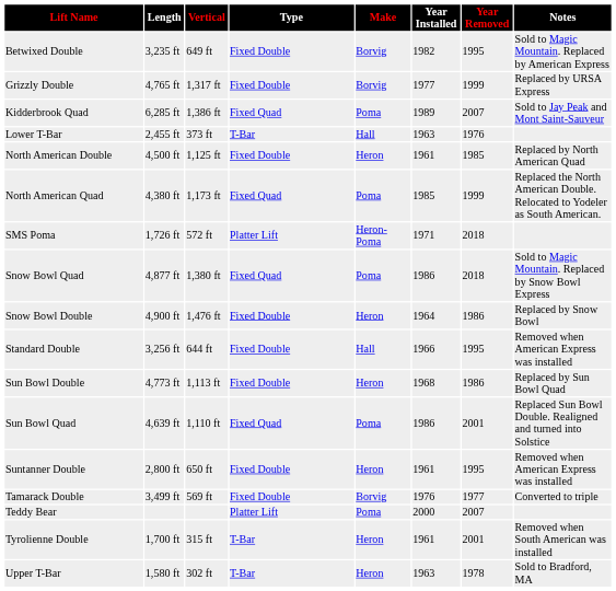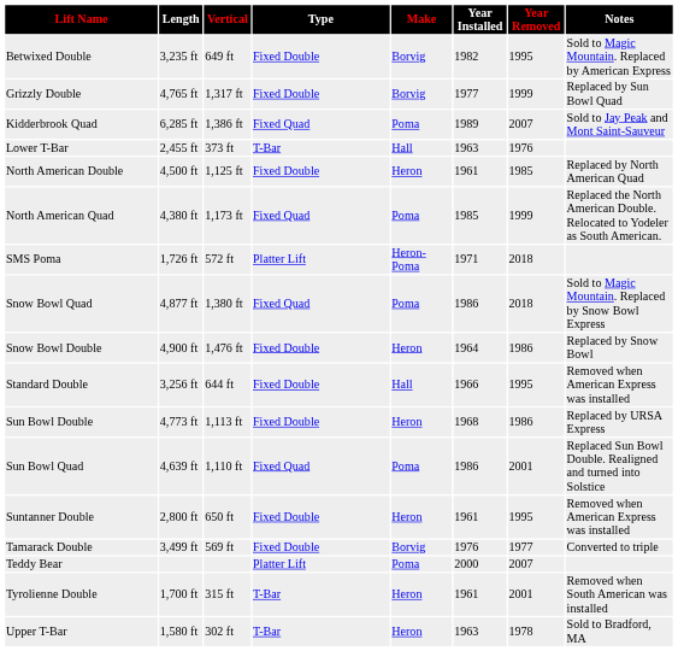Grizzly Double | Notes: Replaced by URSA Express -> Replaced by Sun Bowl Quad
Sun Bowl Double | Notes: Replaced by Sun Bowl Quad -> Replaced by URSA Express
